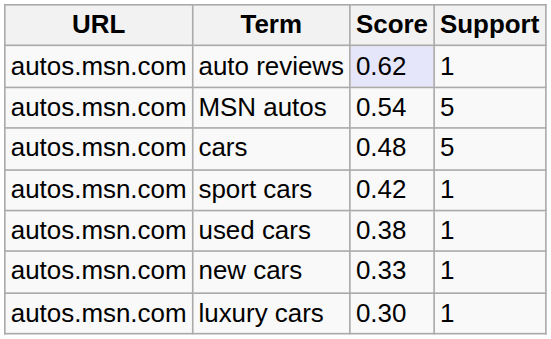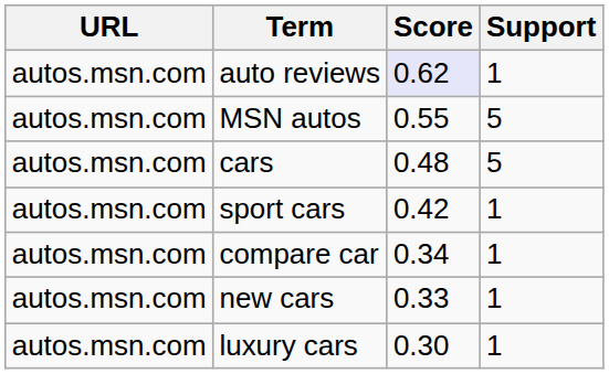MSN autos | Score: 0.54 -> 0.55
- row: autos.msn.com | used cars | 0.38 | 1
+ row: autos.msn.com | compare car | 0.34 | 1
